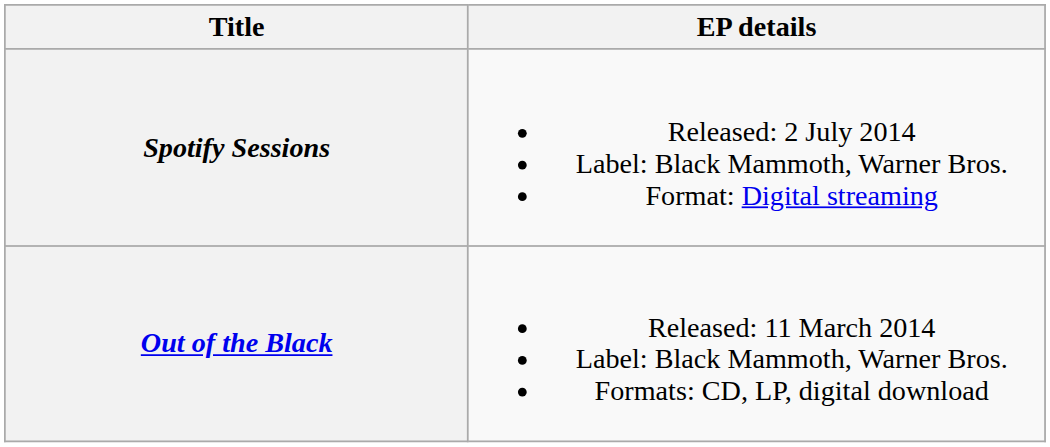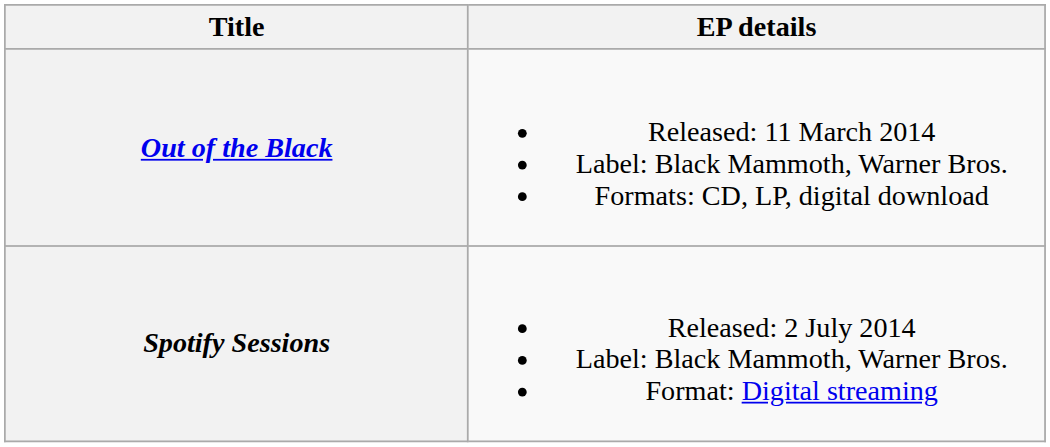rows swapped: Out of the Black <-> Spotify Sessions
